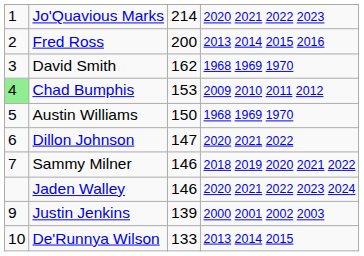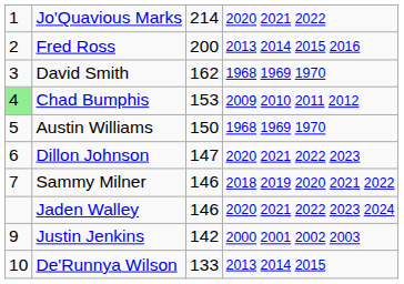Jo'Quavious Marks | column 4: 2020 2021 2022 2023 -> 2020 2021 2022
Dillon Johnson | column 4: 2020 2021 2022 -> 2020 2021 2022 2023
Justin Jenkins | column 3: 139 -> 142
